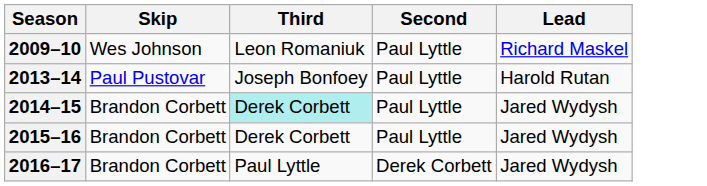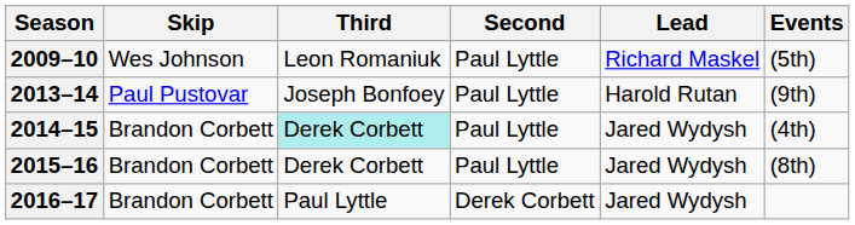+ column: Events | (5th) | (9th) | (4th) | (8th)
